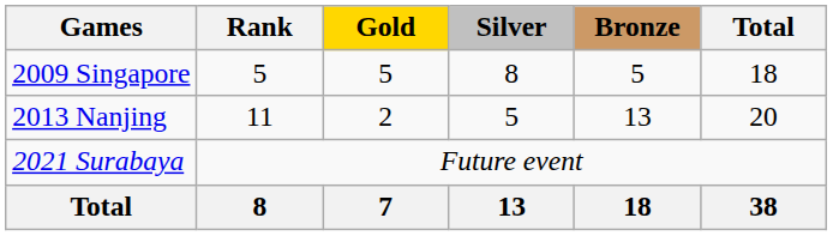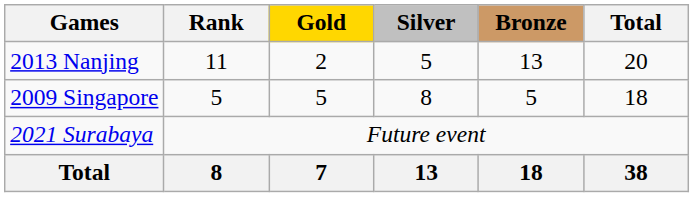rows swapped: 2009 Singapore <-> 2013 Nanjing
